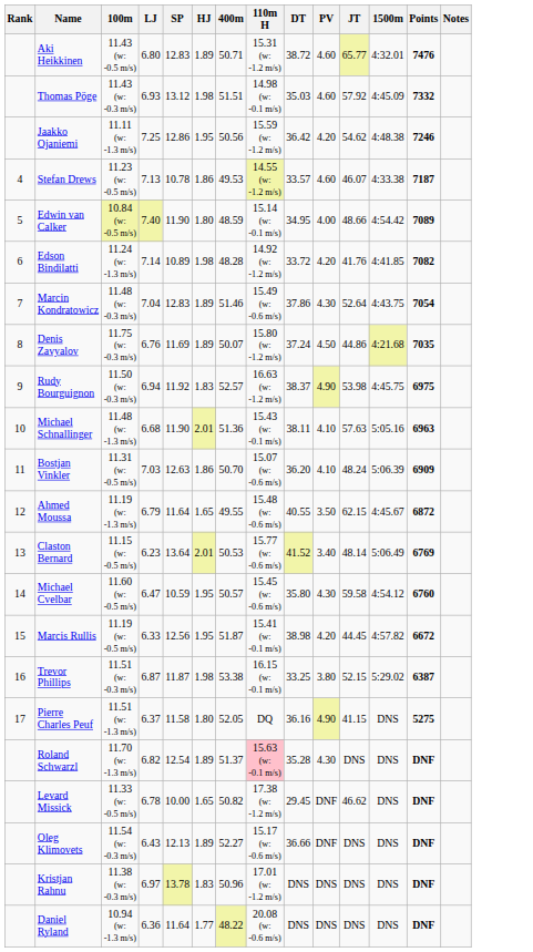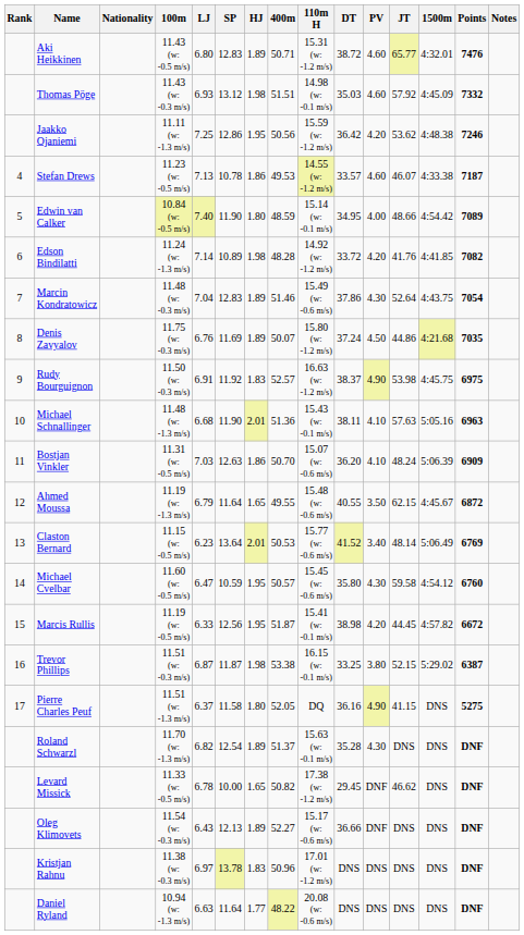+ column: Nationality
Jaakko Ojaniemi | JT: 54.62 -> 53.62
Rudy Bourguignon | LJ: 6.94 -> 6.91
Roland Schwarzl | 110m H: pink background -> no background
Daniel Ryland | LJ: 6.36 -> 6.63
